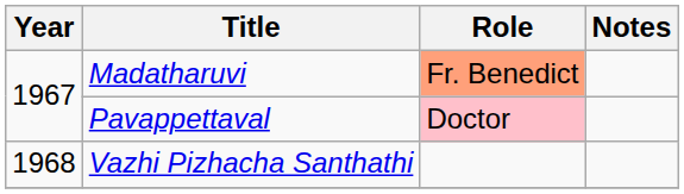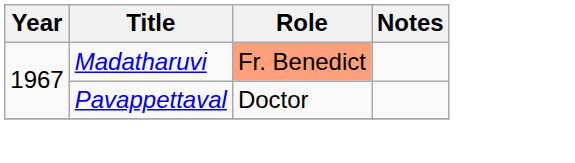Pavappettaval | Role: pink background -> no background
- row: 1968 | Vazhi Pizhacha Santhathi
